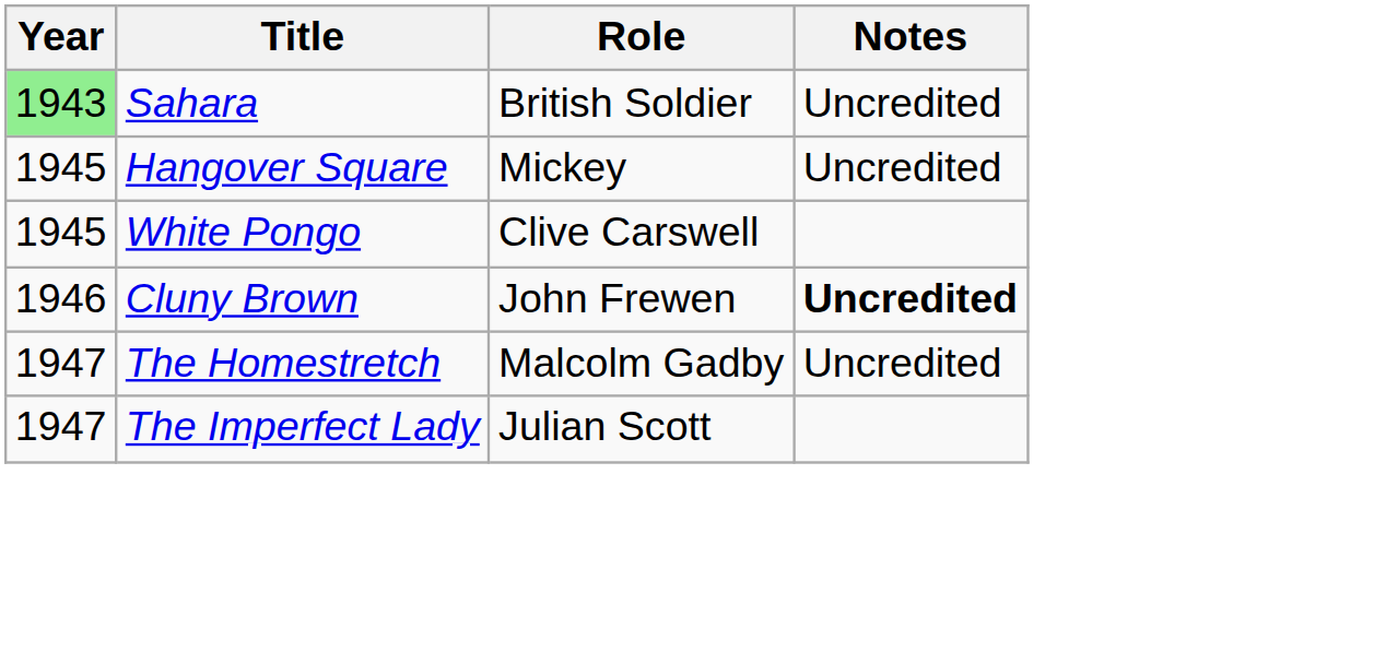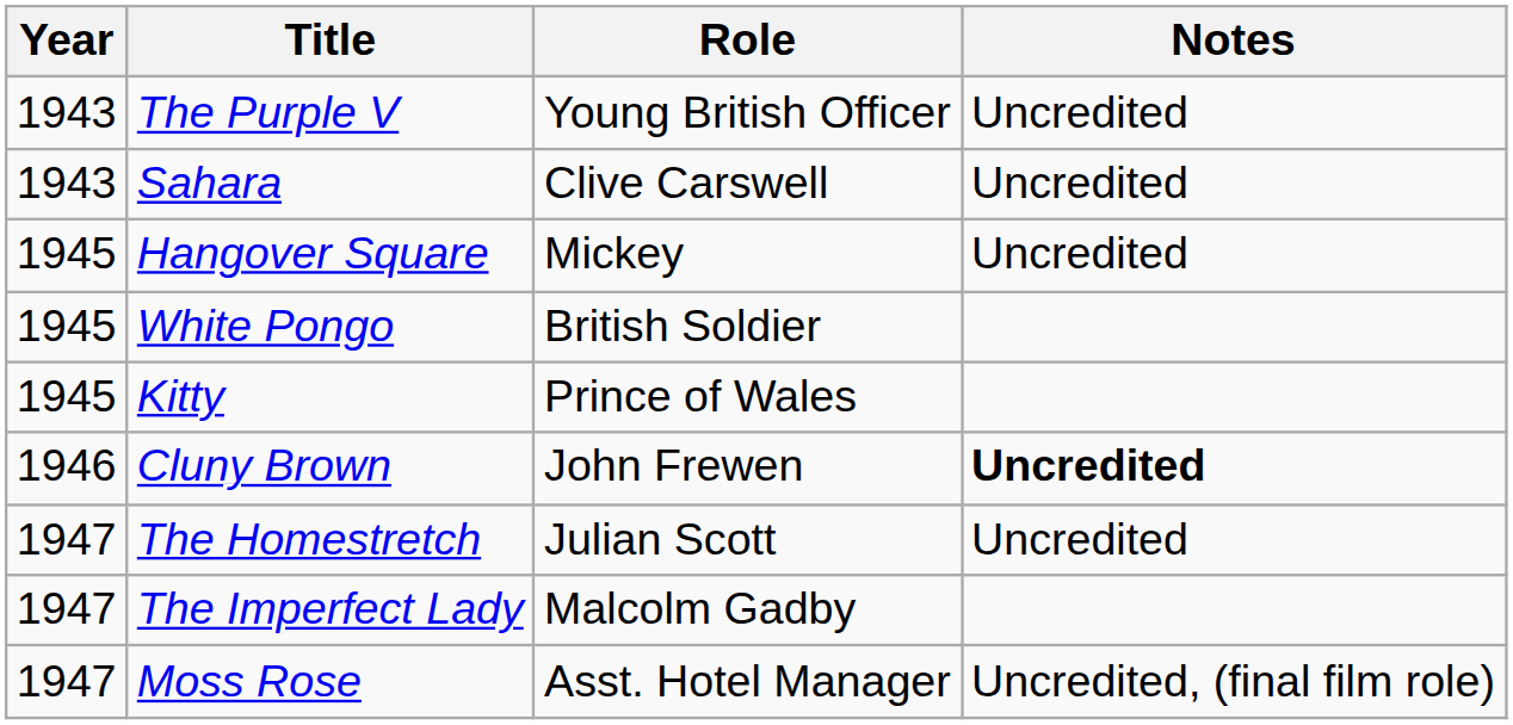+ row: 1943 | The Purple V | Young British Officer | Uncredited
Sahara | Year: lightgreen background -> no background
Sahara | Role: British Soldier -> Clive Carswell
White Pongo | Role: Clive Carswell -> British Soldier
+ row: 1945 | Kitty | Prince of Wales
The Homestretch | Role: Malcolm Gadby -> Julian Scott
The Imperfect Lady | Role: Julian Scott -> Malcolm Gadby
+ row: 1947 | Moss Rose | Asst. Hotel Manager | Uncredited, (final film role)
